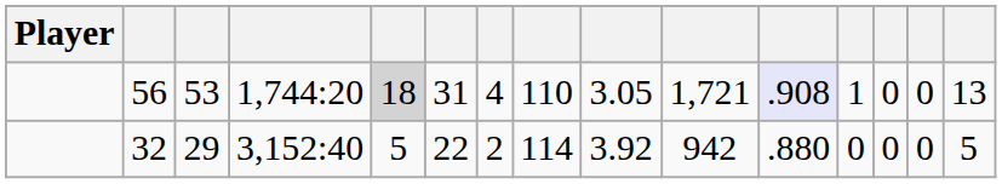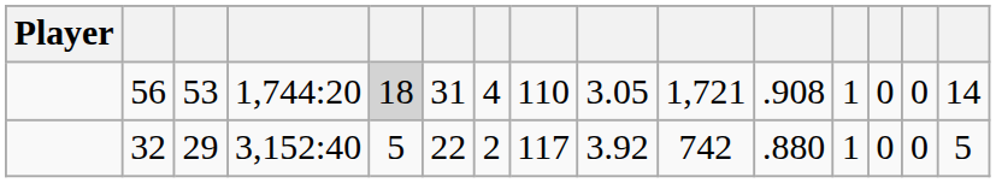56 | column 11: lavender background -> no background
56 | column 15: 13 -> 14
32 | column 8: 114 -> 117
32 | column 10: 942 -> 742
32 | column 12: 0 -> 1
